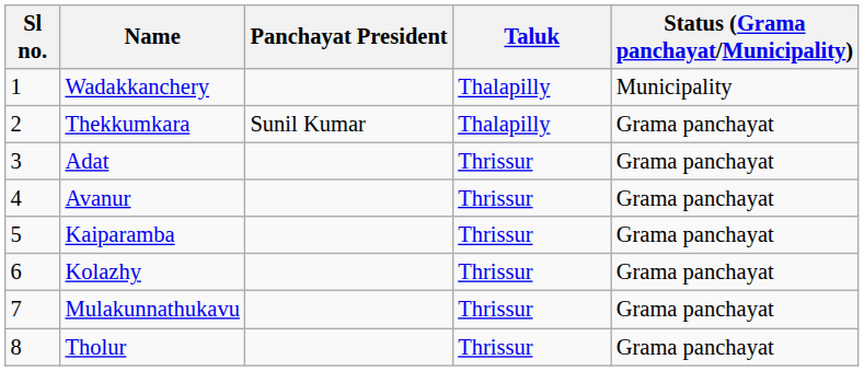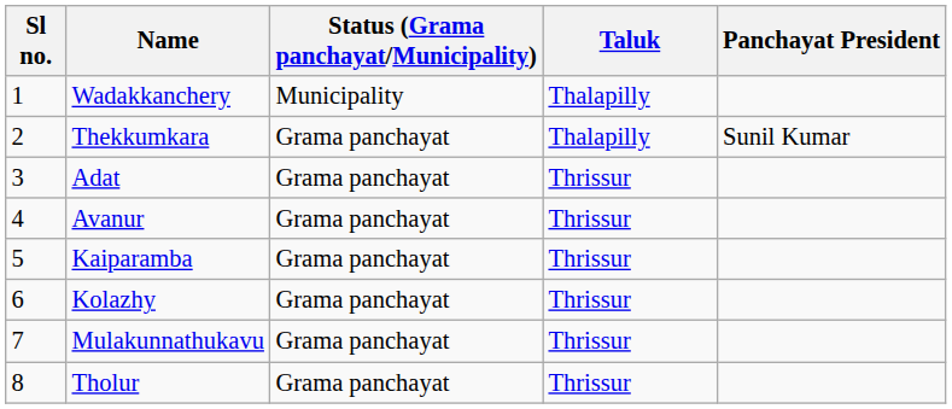columns swapped: Status (Grama panchayat/Municipality) <-> Panchayat President
